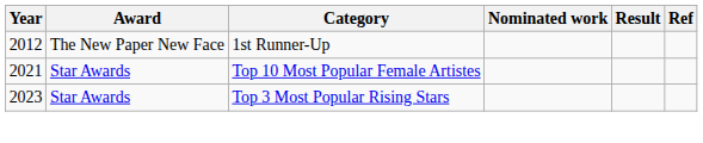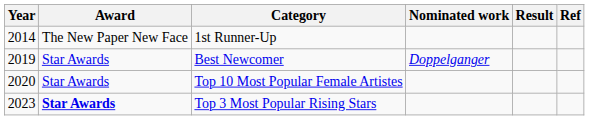1st Runner-Up | Year: 2012 -> 2014
+ row: 2019 | Star Awards | Best Newcomer | Doppelganger
Top 10 Most Popular Female Artistes | Year: 2021 -> 2020
Top 3 Most Popular Rising Stars | Award: normal -> bold
